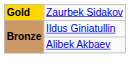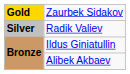+ row: Silver | Radik Valiev
